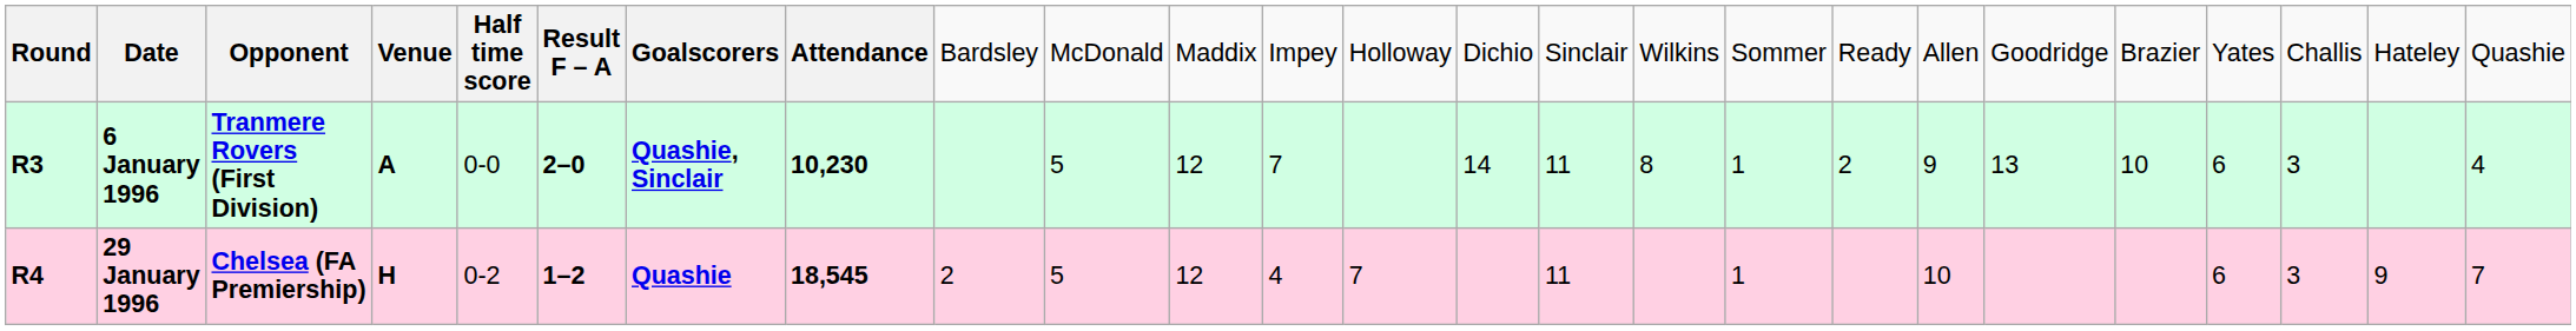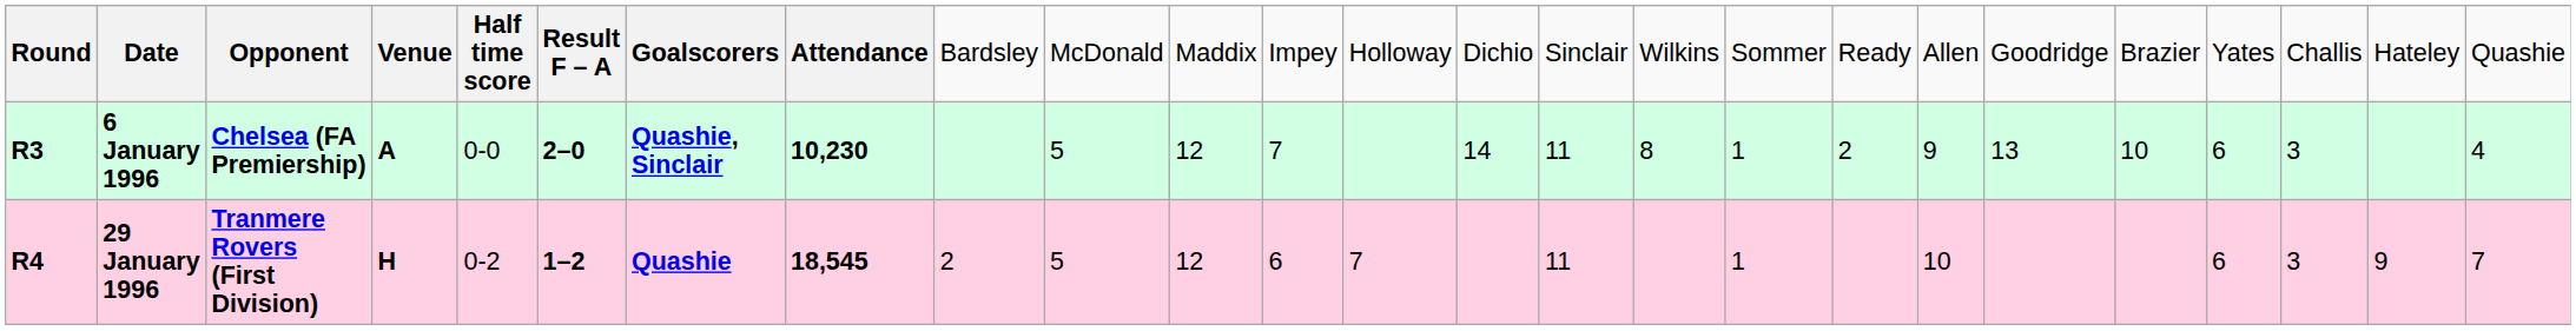6 January 1996 | column 3: Tranmere Rovers (First Division) -> Chelsea (FA Premiership)
29 January 1996 | column 3: Chelsea (FA Premiership) -> Tranmere Rovers (First Division)
29 January 1996 | column 12: 4 -> 6
